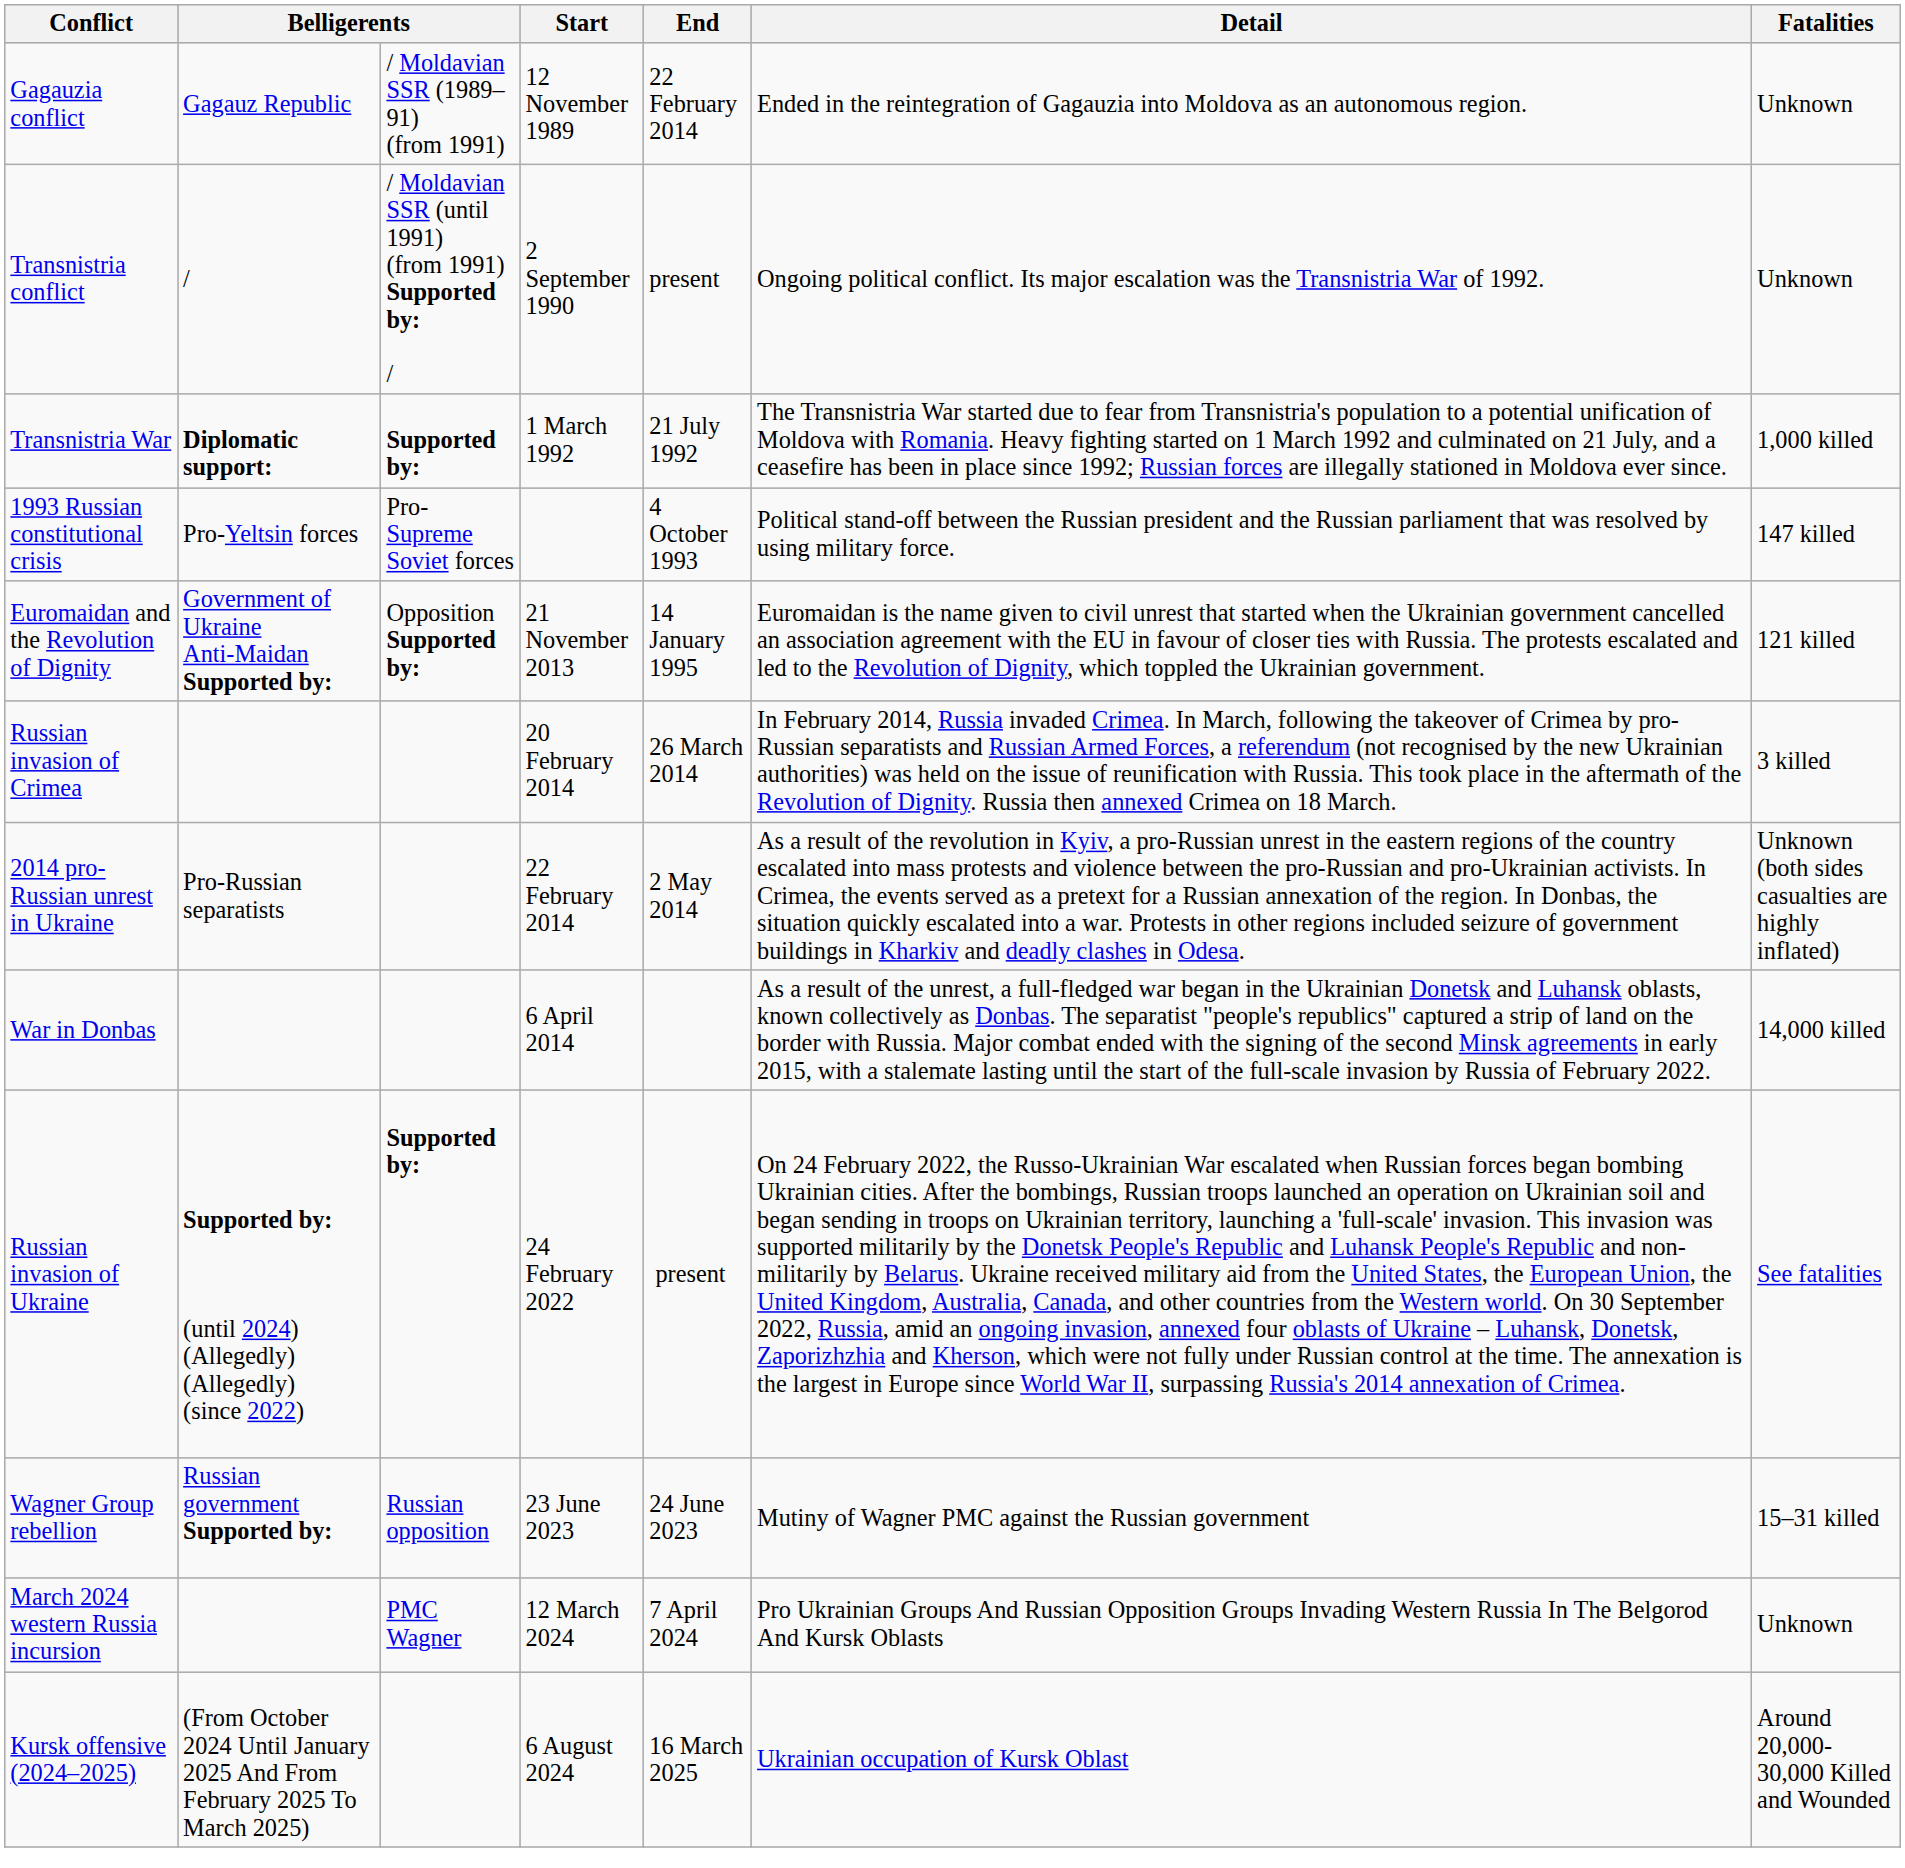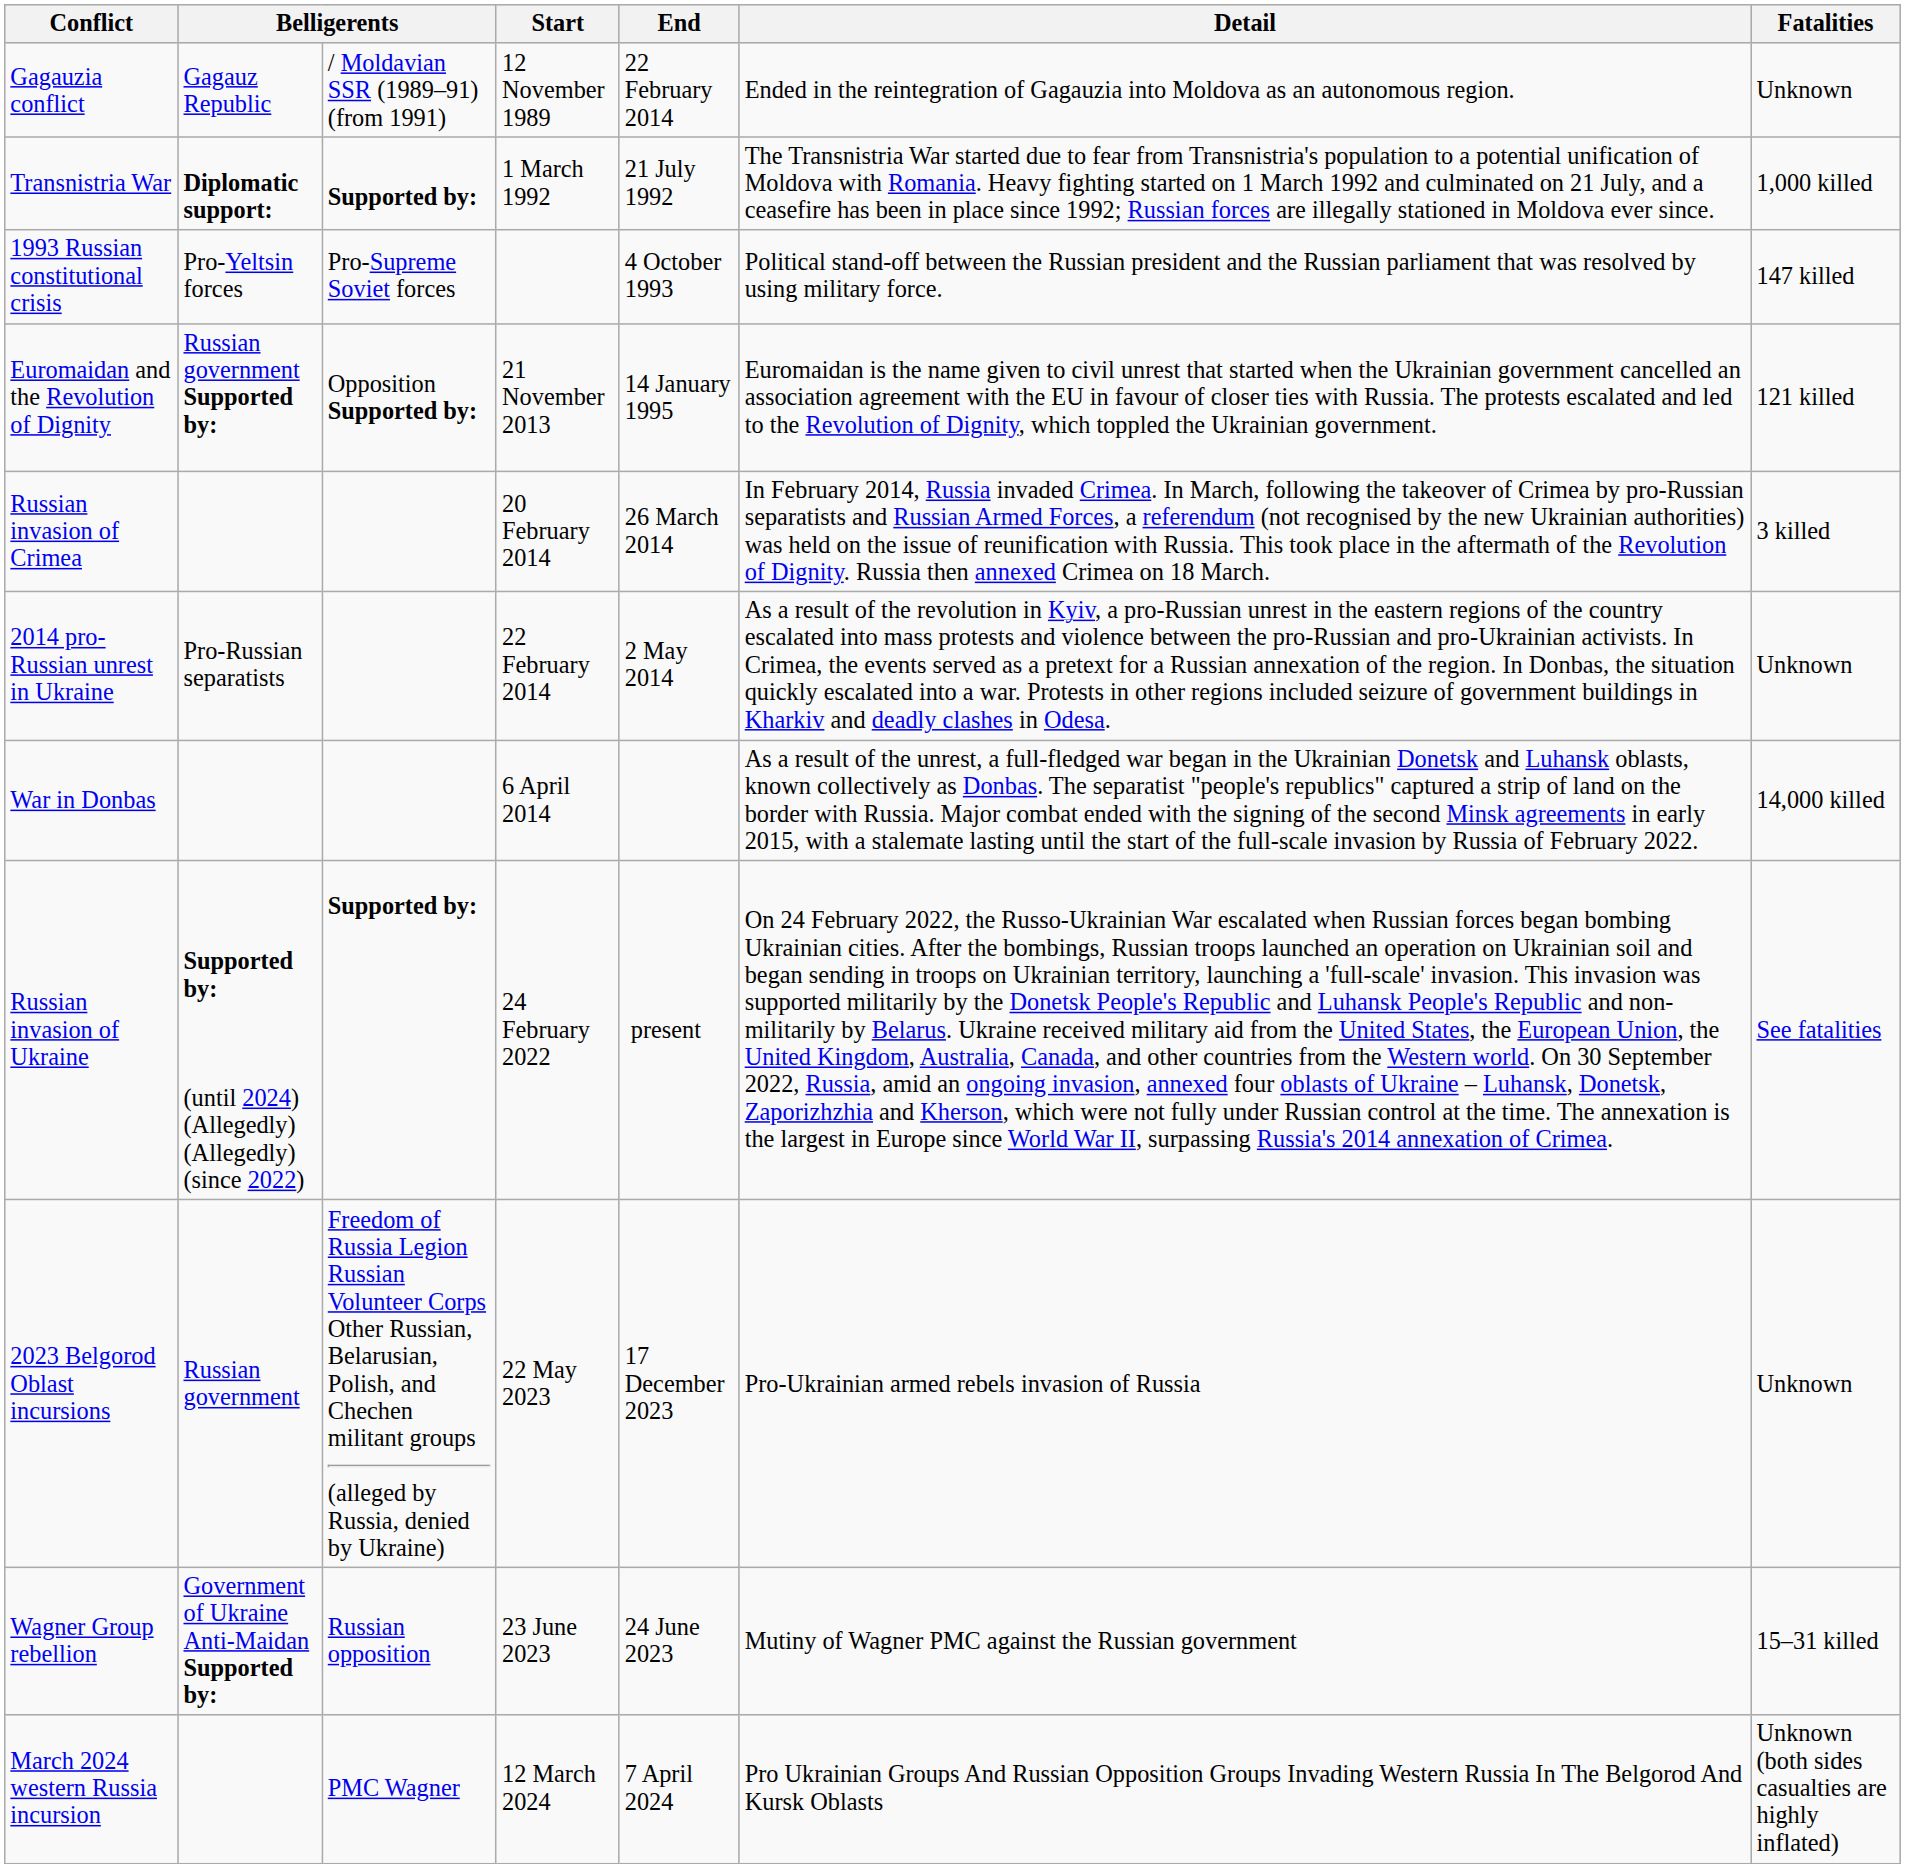- row: Transnistria conflict | / | / Moldavian SSR (until 1991) (from 1991) Supported by: / | 2 September 1990 | present | Ongoing political conflict. Its major escalation was the Transnistria War of 1992. | Unknown
Euromaidan and the Revolution of Dignity | column 2: Government of Ukraine Anti-Maidan Supported by: -> Russian government Supported by:
2014 pro-Russian unrest in Ukraine | Fatalities: Unknown (both sides casualties are highly inflated) -> Unknown
+ row: 2023 Belgorod Oblast incursions | Russian government | Freedom of Russia Legion Russian Volunteer Corps Other Russian, Belarusian, Polish, and Chechen militant groups (alleged by Russia, denied by Ukraine) | 22 May 2023 | 17 December 2023 | Pro-Ukrainian armed rebels invasion of Russia | Unknown
Wagner Group rebellion | column 2: Russian government Supported by: -> Government of Ukraine Anti-Maidan Supported by:
March 2024 western Russia incursion | Fatalities: Unknown -> Unknown (both sides casualties are highly inflated)
- row: Kursk offensive (2024–2025) | (From October 2024 Until January 2025 And From February 2025 To March 2025) | 6 August 2024 | 16 March 2025 | Ukrainian occupation of Kursk Oblast | Around 20,000-30,000 Killed and Wounded
